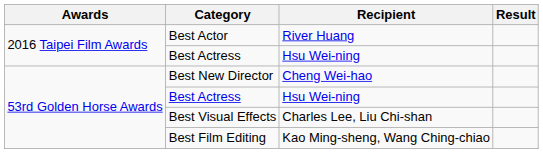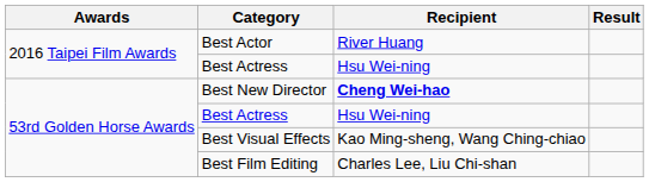Best New Director | Recipient: normal -> bold
Best Visual Effects | Recipient: Charles Lee, Liu Chi-shan -> Kao Ming-sheng, Wang Ching-chiao
Best Film Editing | Recipient: Kao Ming-sheng, Wang Ching-chiao -> Charles Lee, Liu Chi-shan
